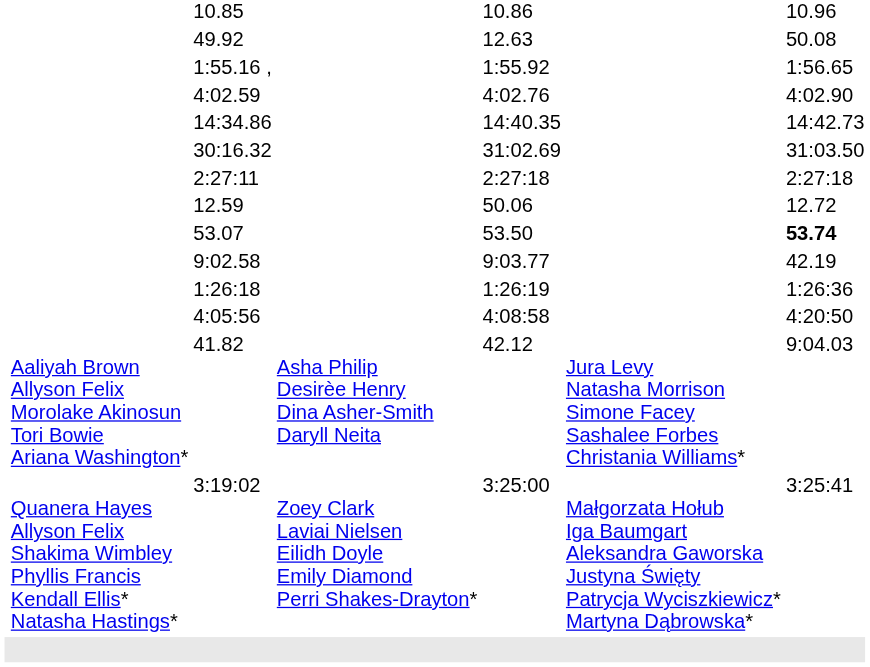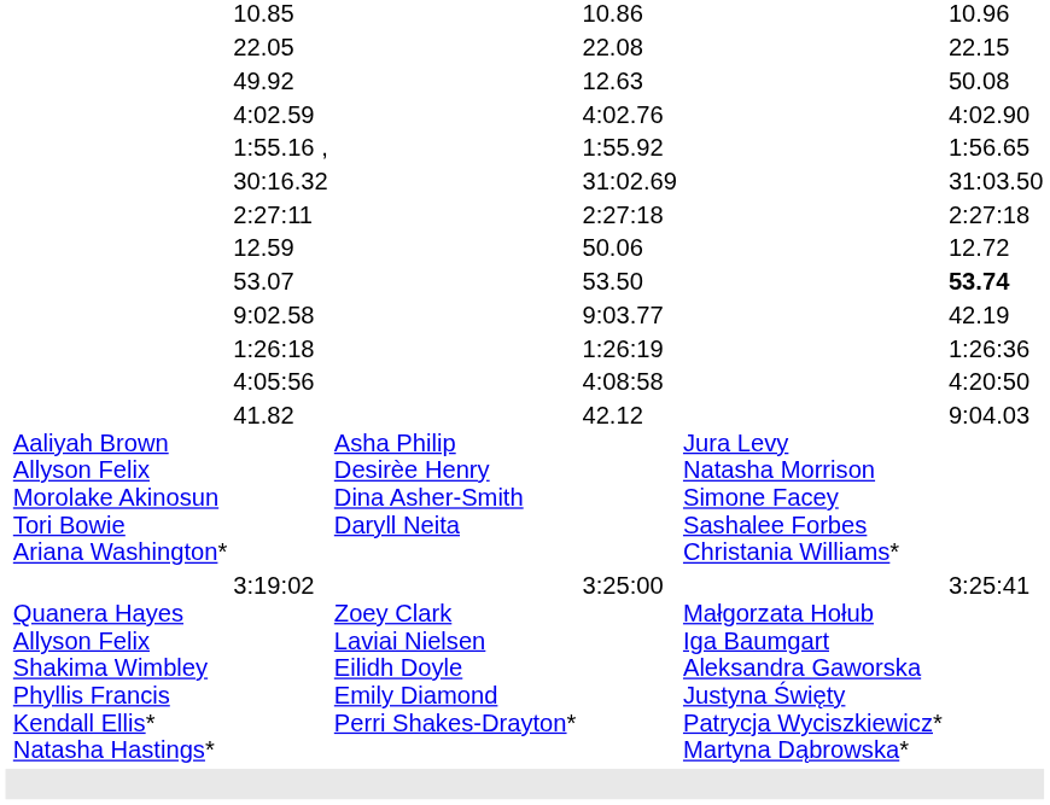+ row: 22.05 | 22.08 | 22.15
rows swapped: 1:55.16 , <-> 4:02.59
- row: 14:34.86 | 14:40.35 | 14:42.73
